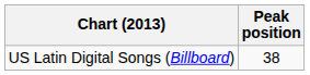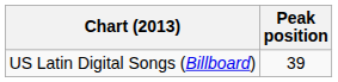US Latin Digital Songs (Billboard) | Peak position: 38 -> 39
